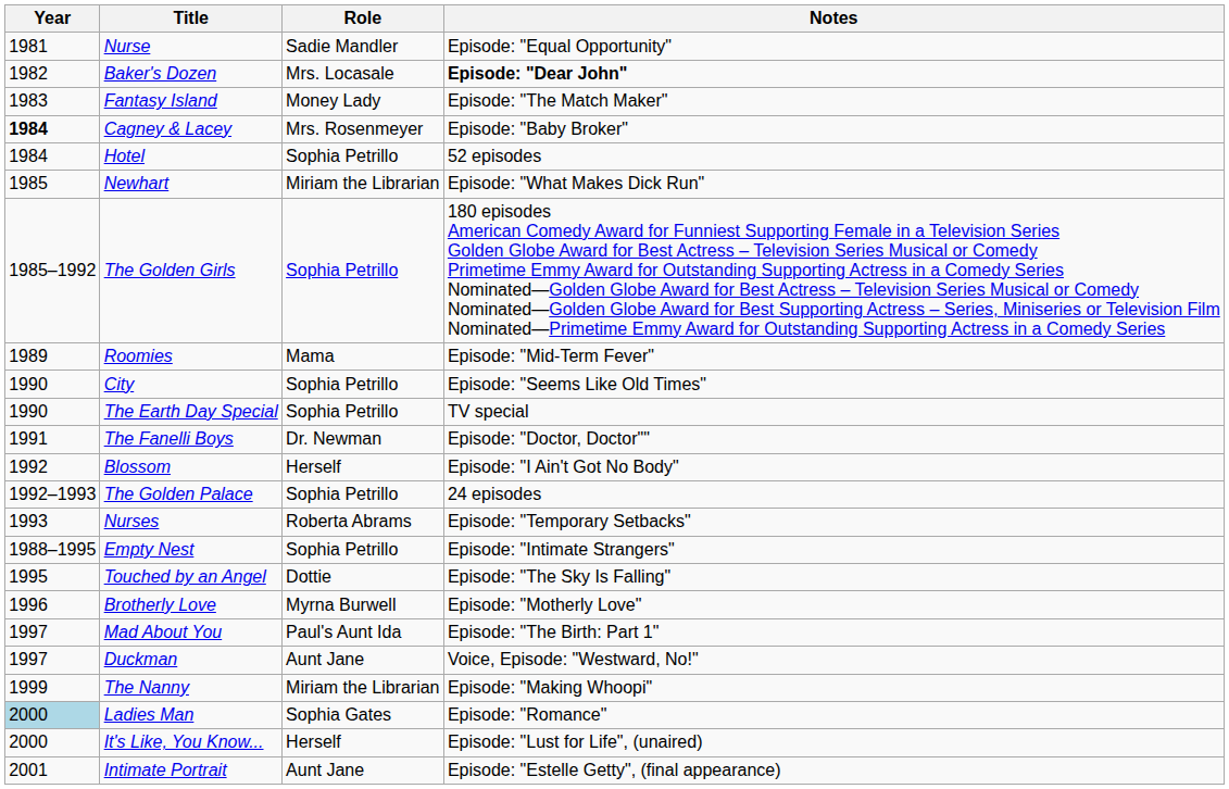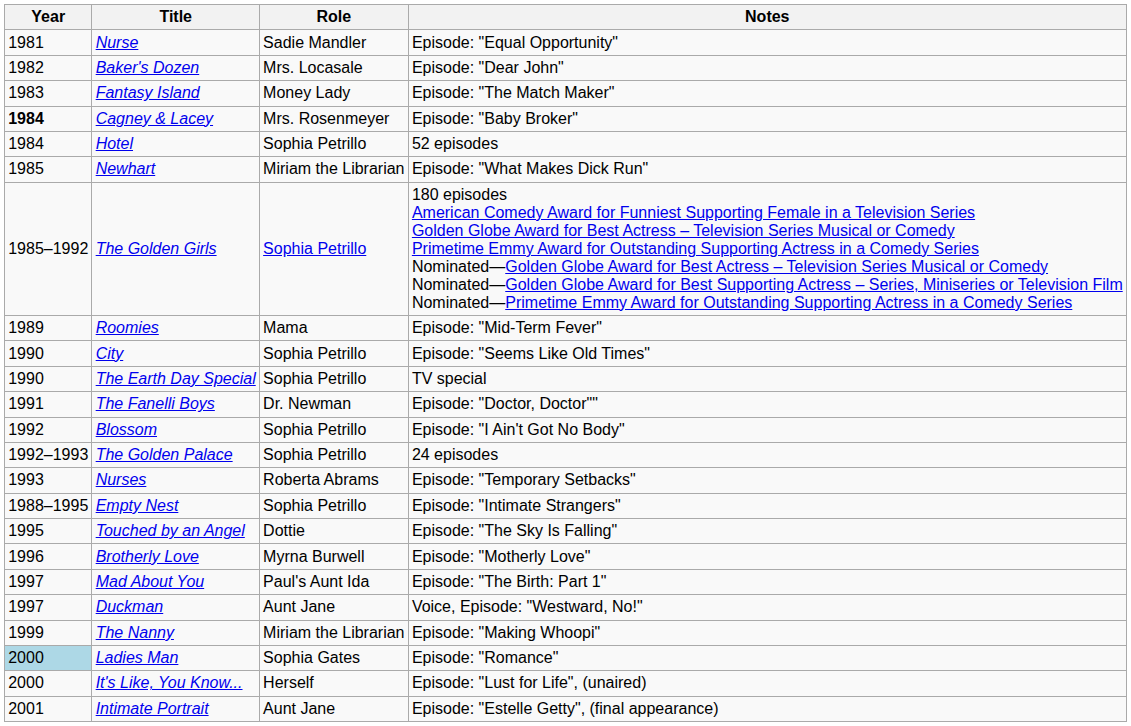Baker's Dozen | Notes: bold -> normal
Blossom | Role: Herself -> Sophia Petrillo
